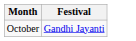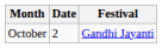+ column: Date | 2
